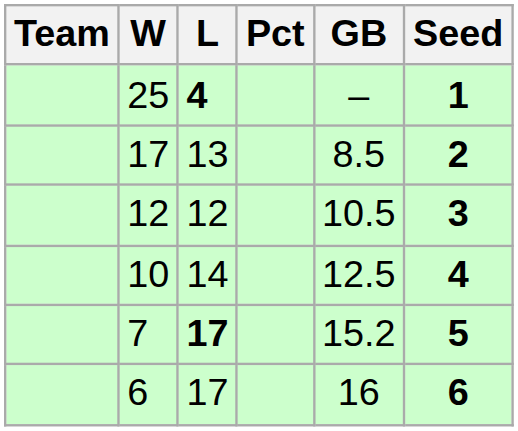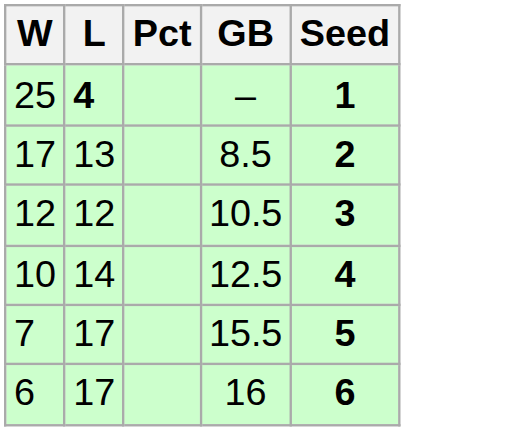- column: Team
7 | L: bold -> normal
7 | GB: 15.2 -> 15.5
